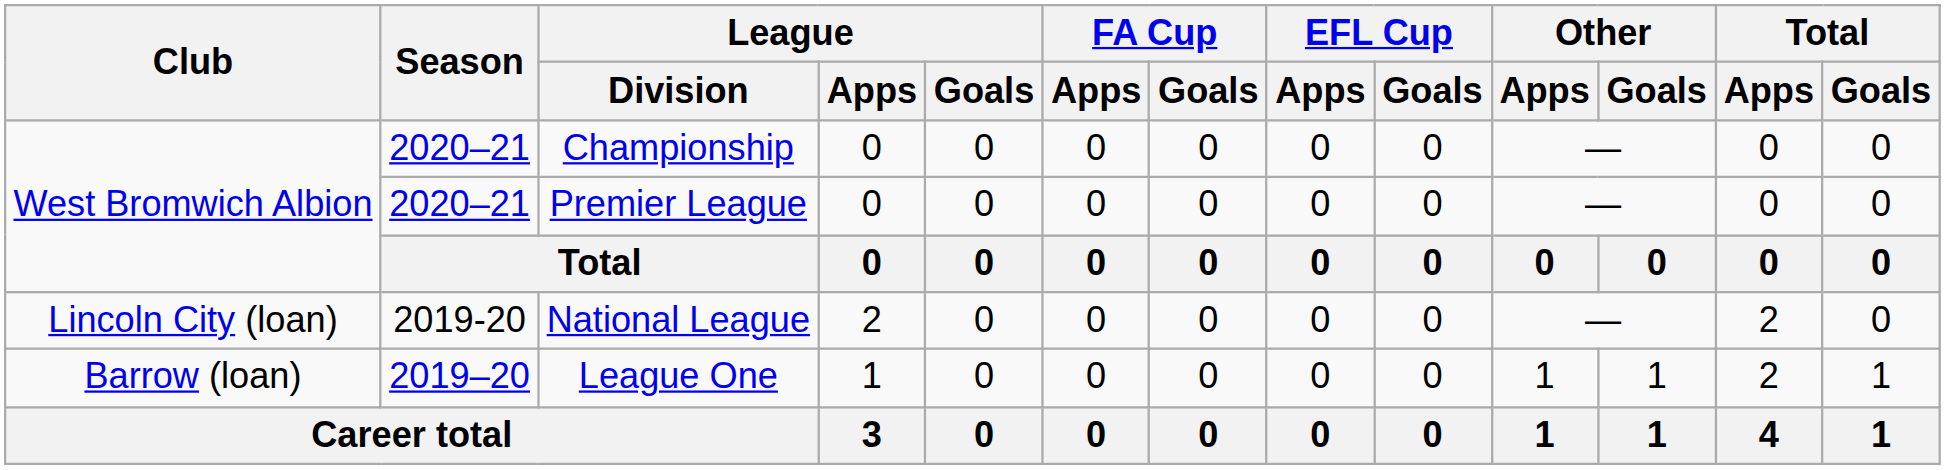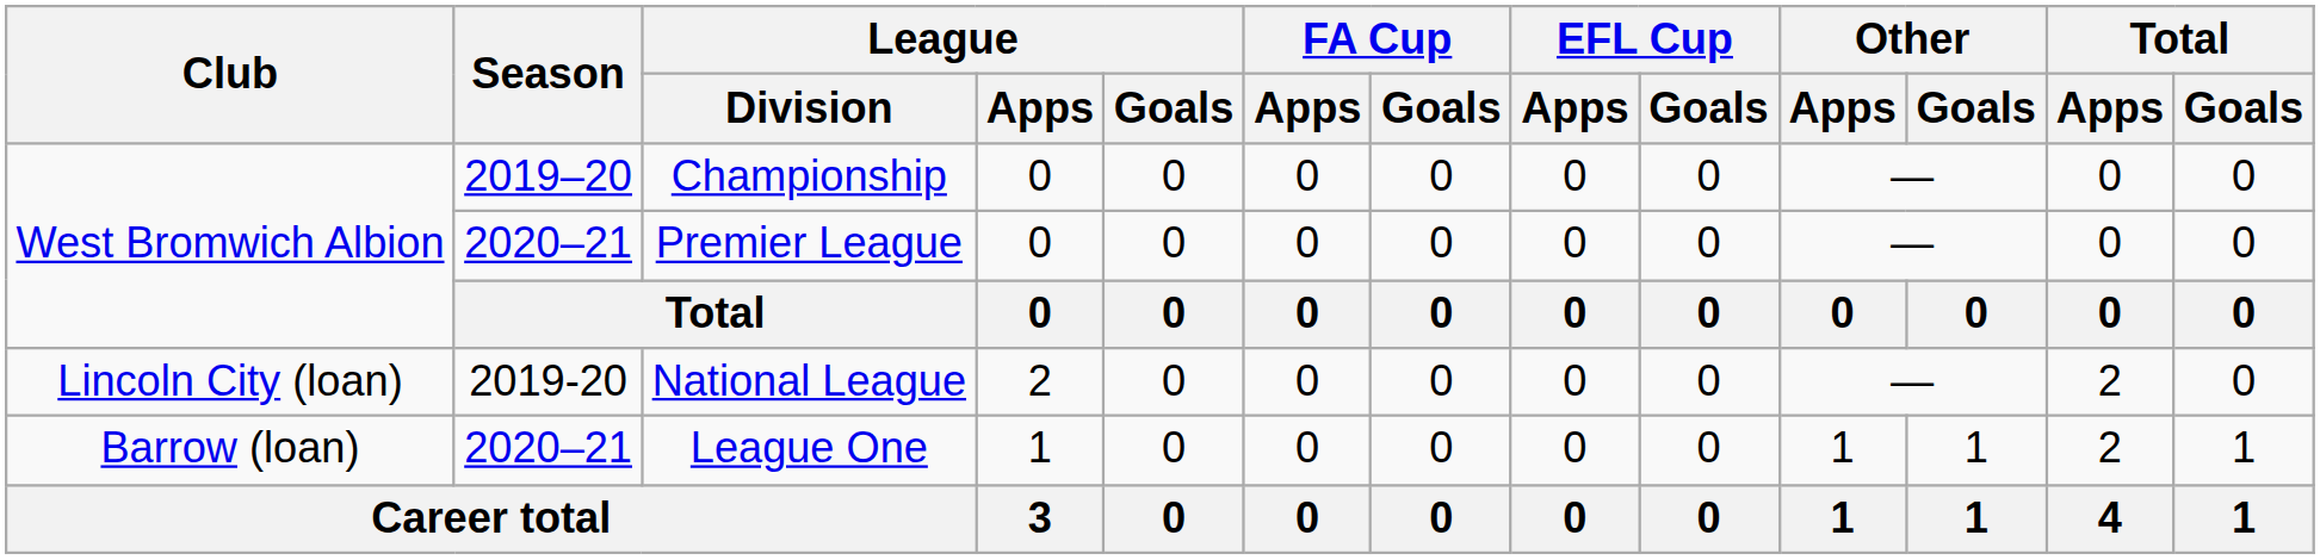Championship | Season: 2020–21 -> 2019–20
League One | Season: 2019–20 -> 2020–21
